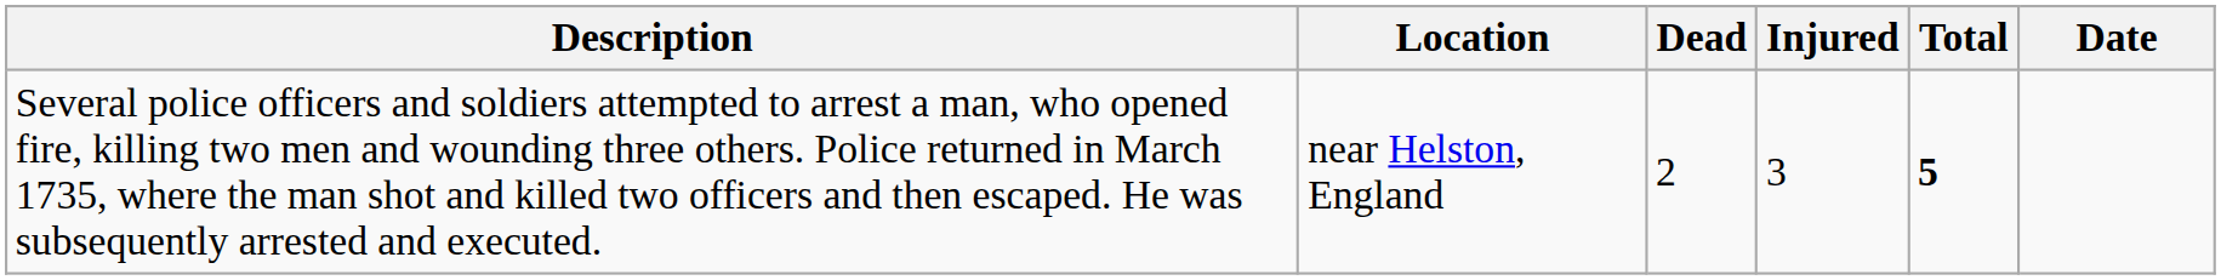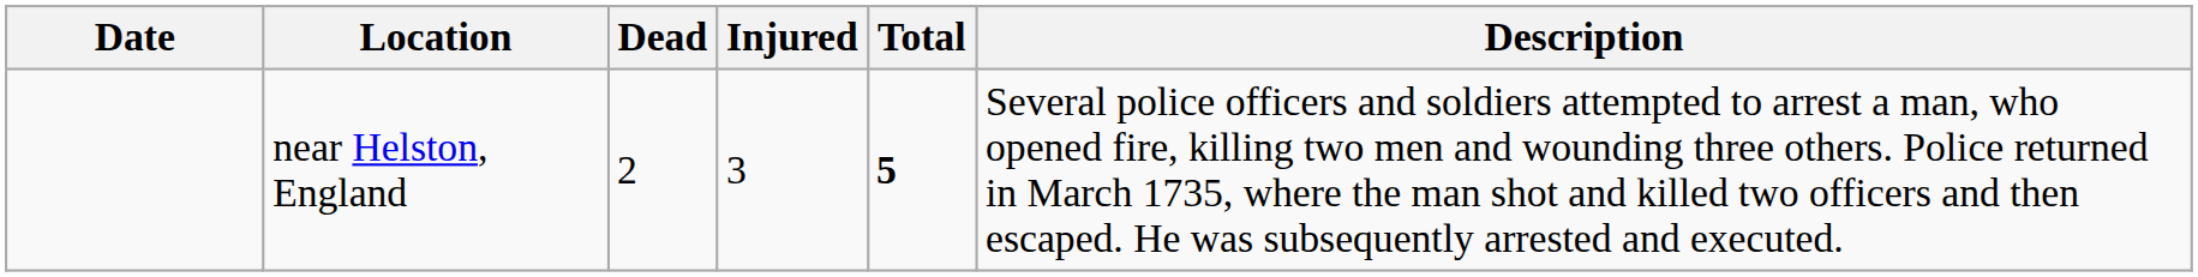columns swapped: Date <-> Description
